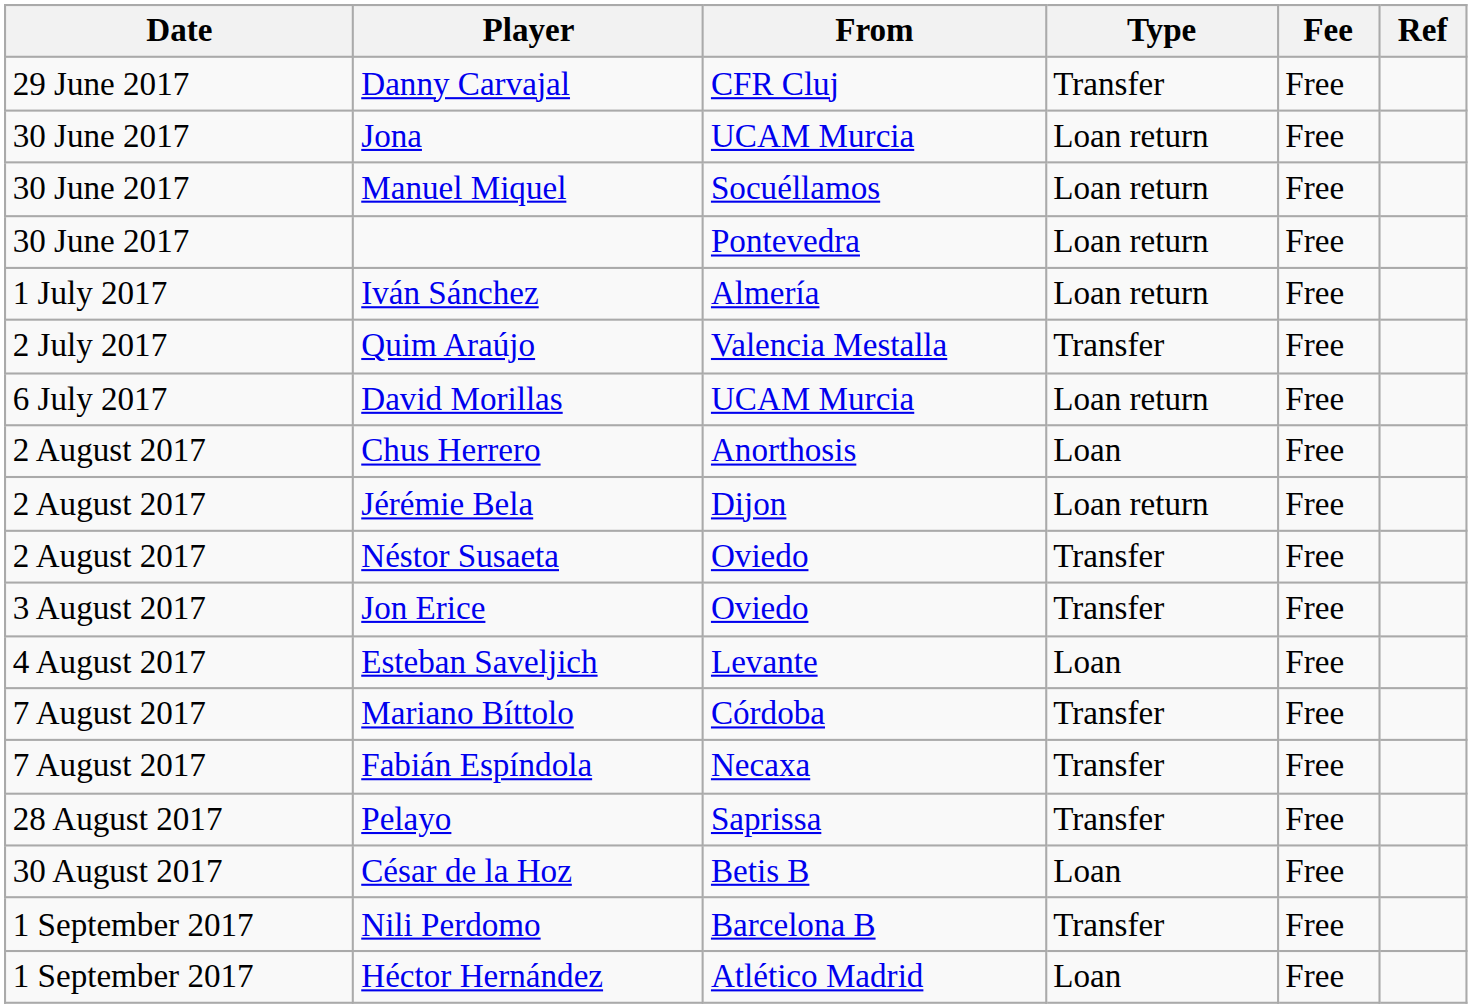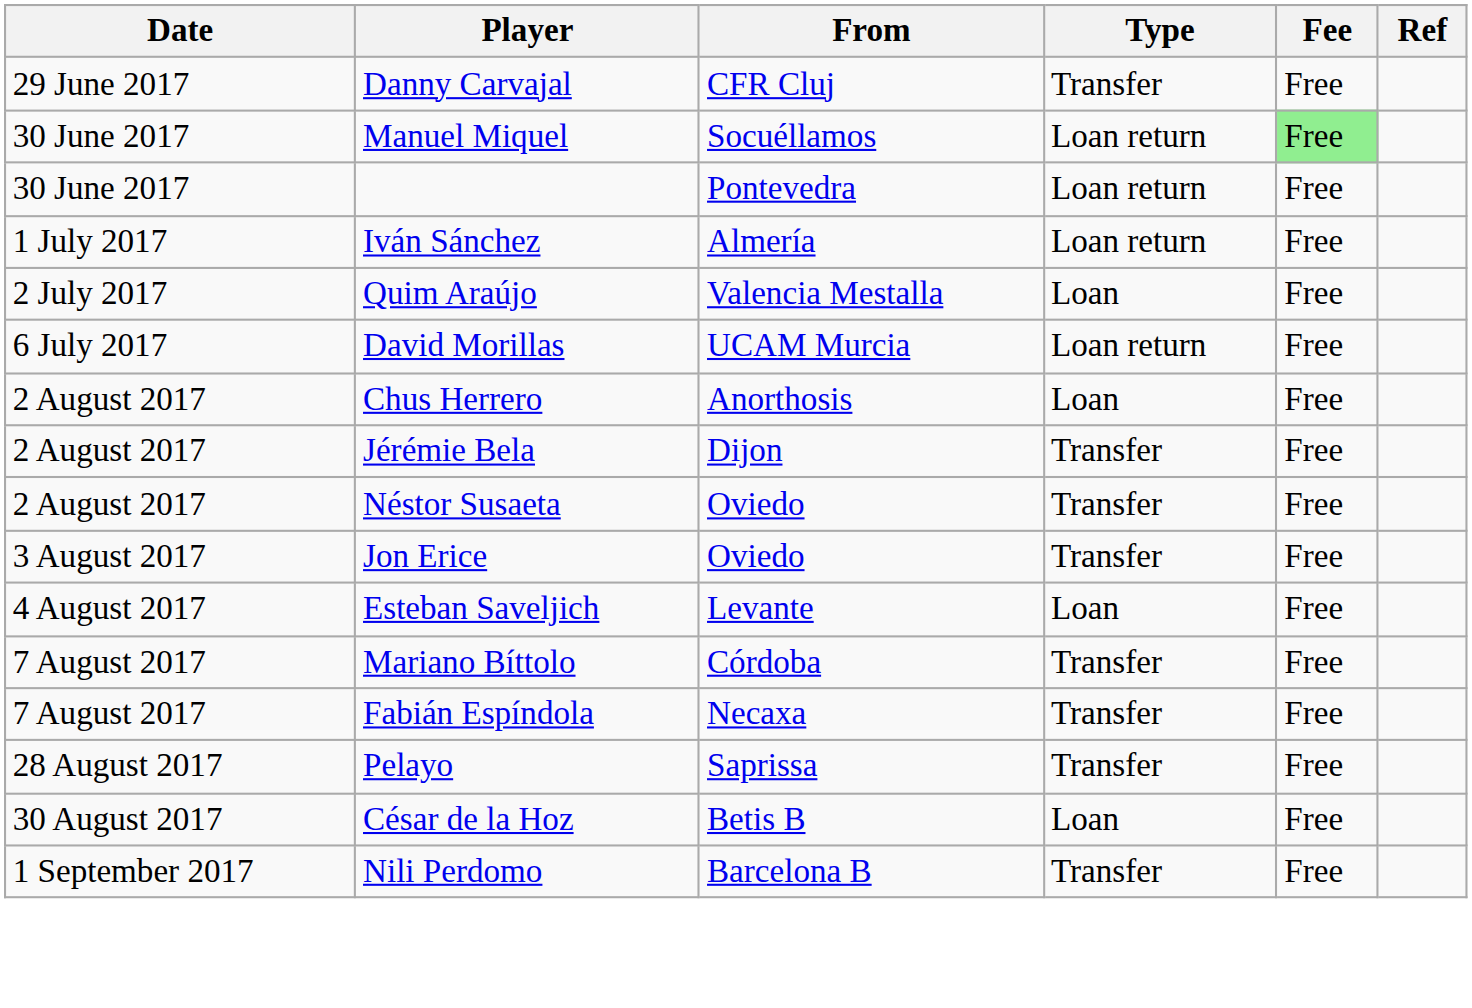- row: 30 June 2017 | Jona | UCAM Murcia | Loan return | Free
Manuel Miquel | Fee: no background -> lightgreen background
Quim Araújo | Type: Transfer -> Loan
Jérémie Bela | Type: Loan return -> Transfer
- row: 1 September 2017 | Héctor Hernández | Atlético Madrid | Loan | Free
